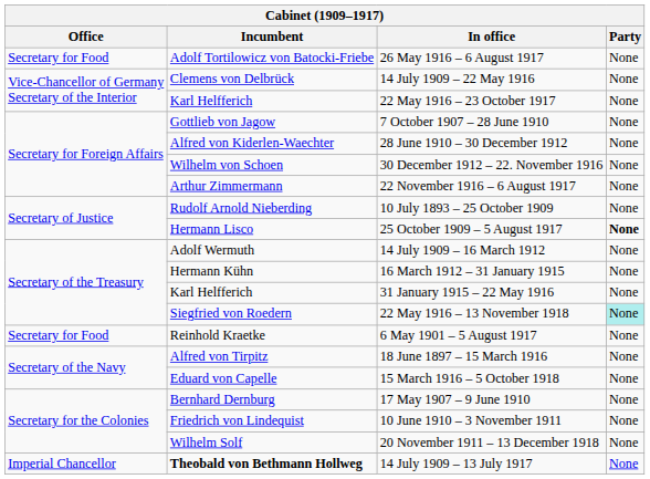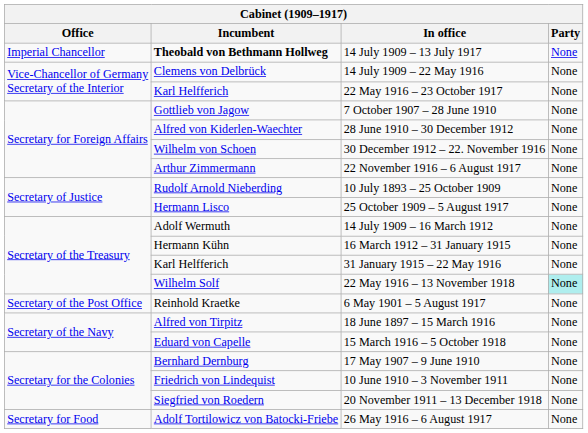rows swapped: 14 July 1909 – 13 July 1917 <-> 26 May 1916 – 6 August 1917
25 October 1909 – 5 August 1917 | Party: bold -> normal
22 May 1916 – 13 November 1918 | Incumbent: Siegfried von Roedern -> Wilhelm Solf
6 May 1901 – 5 August 1917 | Office: Secretary for Food -> Secretary of the Post Office
20 November 1911 – 13 December 1918 | Incumbent: Wilhelm Solf -> Siegfried von Roedern
